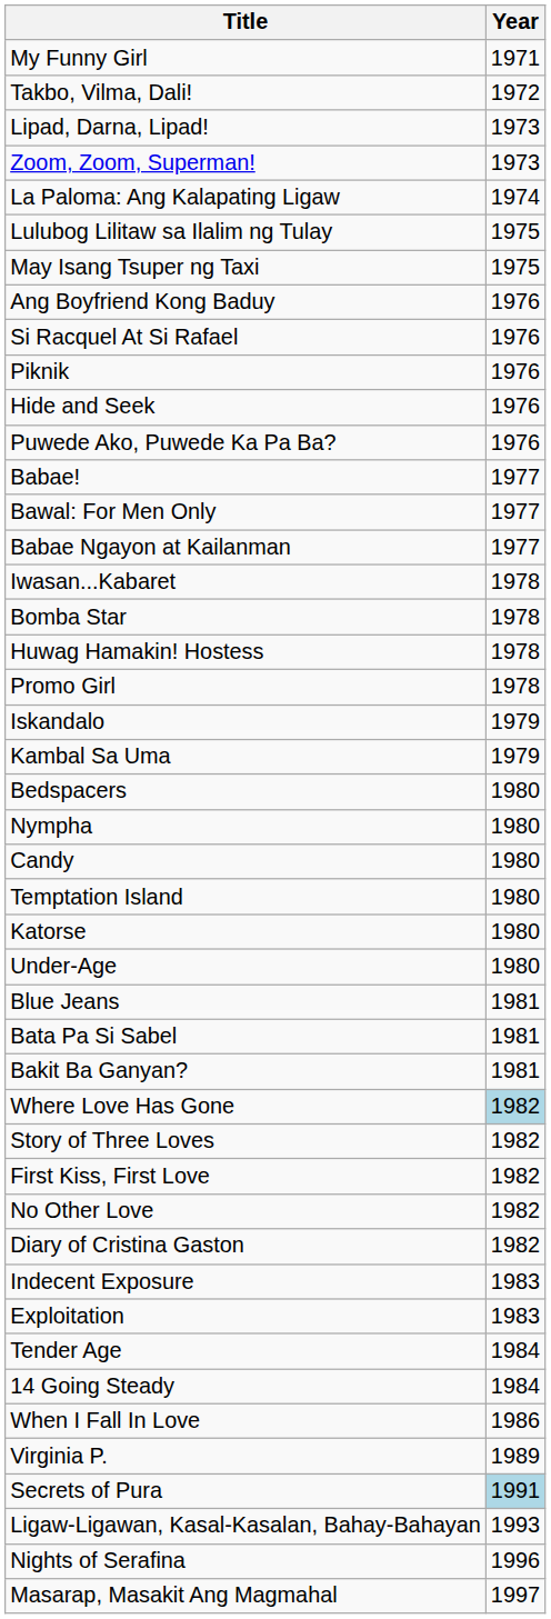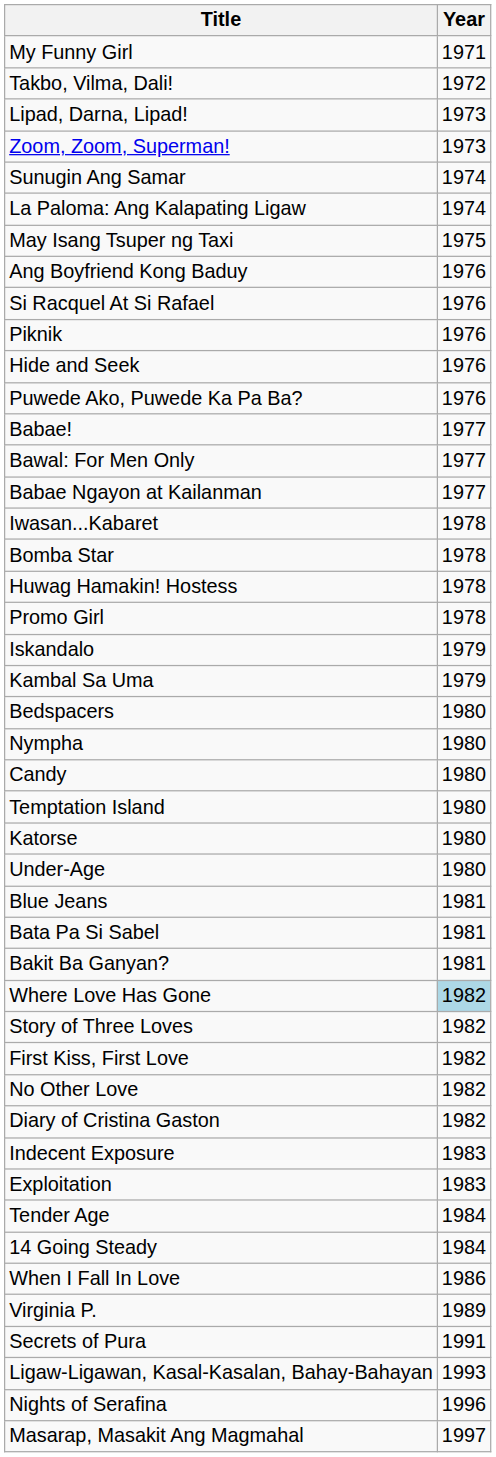+ row: Sunugin Ang Samar | 1974
- row: Lulubog Lilitaw sa Ilalim ng Tulay | 1975
Secrets of Pura | Year: lightblue background -> no background
